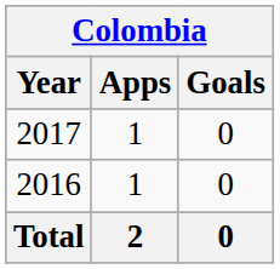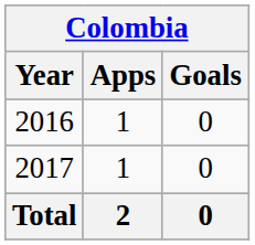rows swapped: 2016 <-> 2017
